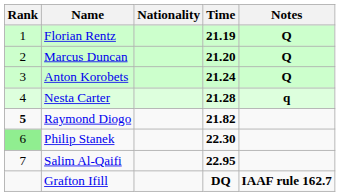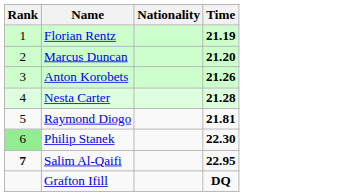- column: Notes | Q | Q | Q | q | IAAF rule 162.7
Anton Korobets | Time: 21.24 -> 21.26
Raymond Diogo | Rank: bold -> normal
Raymond Diogo | Time: 21.82 -> 21.81
Salim Al-Qaifi | Rank: normal -> bold
